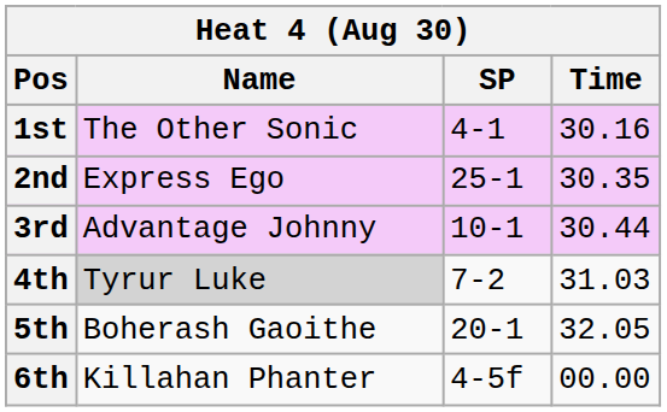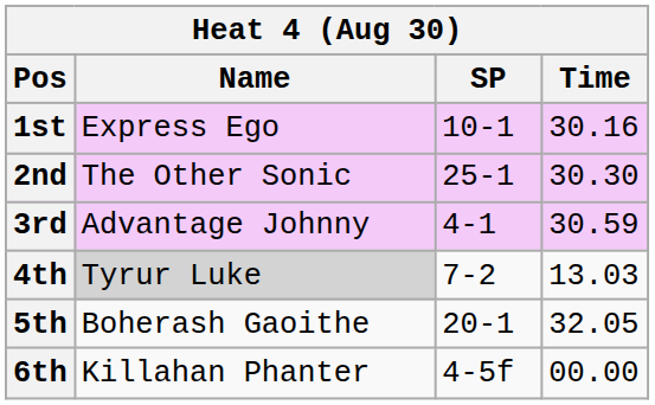1st | Name: The Other Sonic -> Express Ego
1st | SP: 4-1 -> 10-1
2nd | Name: Express Ego -> The Other Sonic
2nd | Time: 30.35 -> 30.30
3rd | SP: 10-1 -> 4-1
3rd | Time: 30.44 -> 30.59
4th | Time: 31.03 -> 13.03
